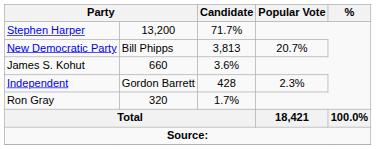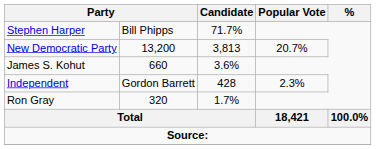Stephen Harper | column 2: 13,200 -> Bill Phipps
New Democratic Party | column 2: Bill Phipps -> 13,200
